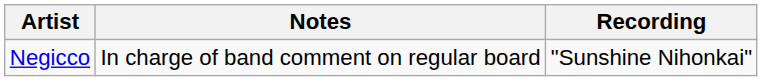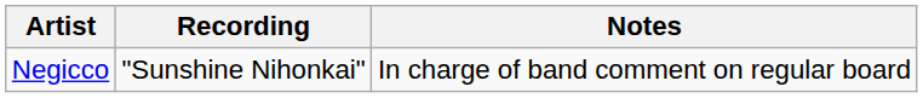columns swapped: Recording <-> Notes
